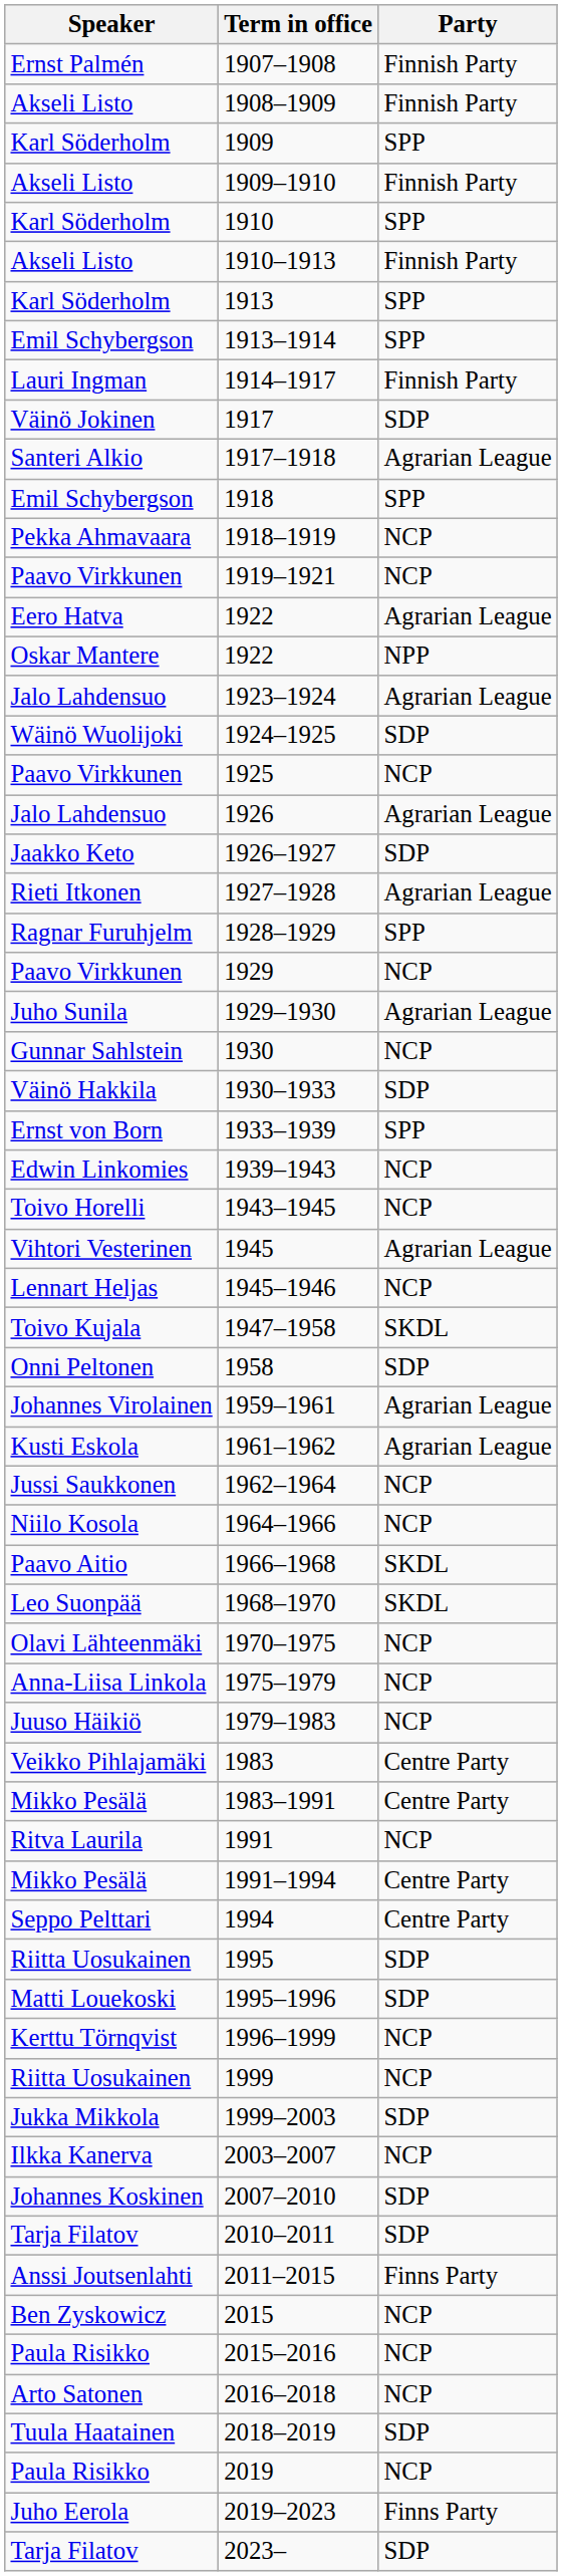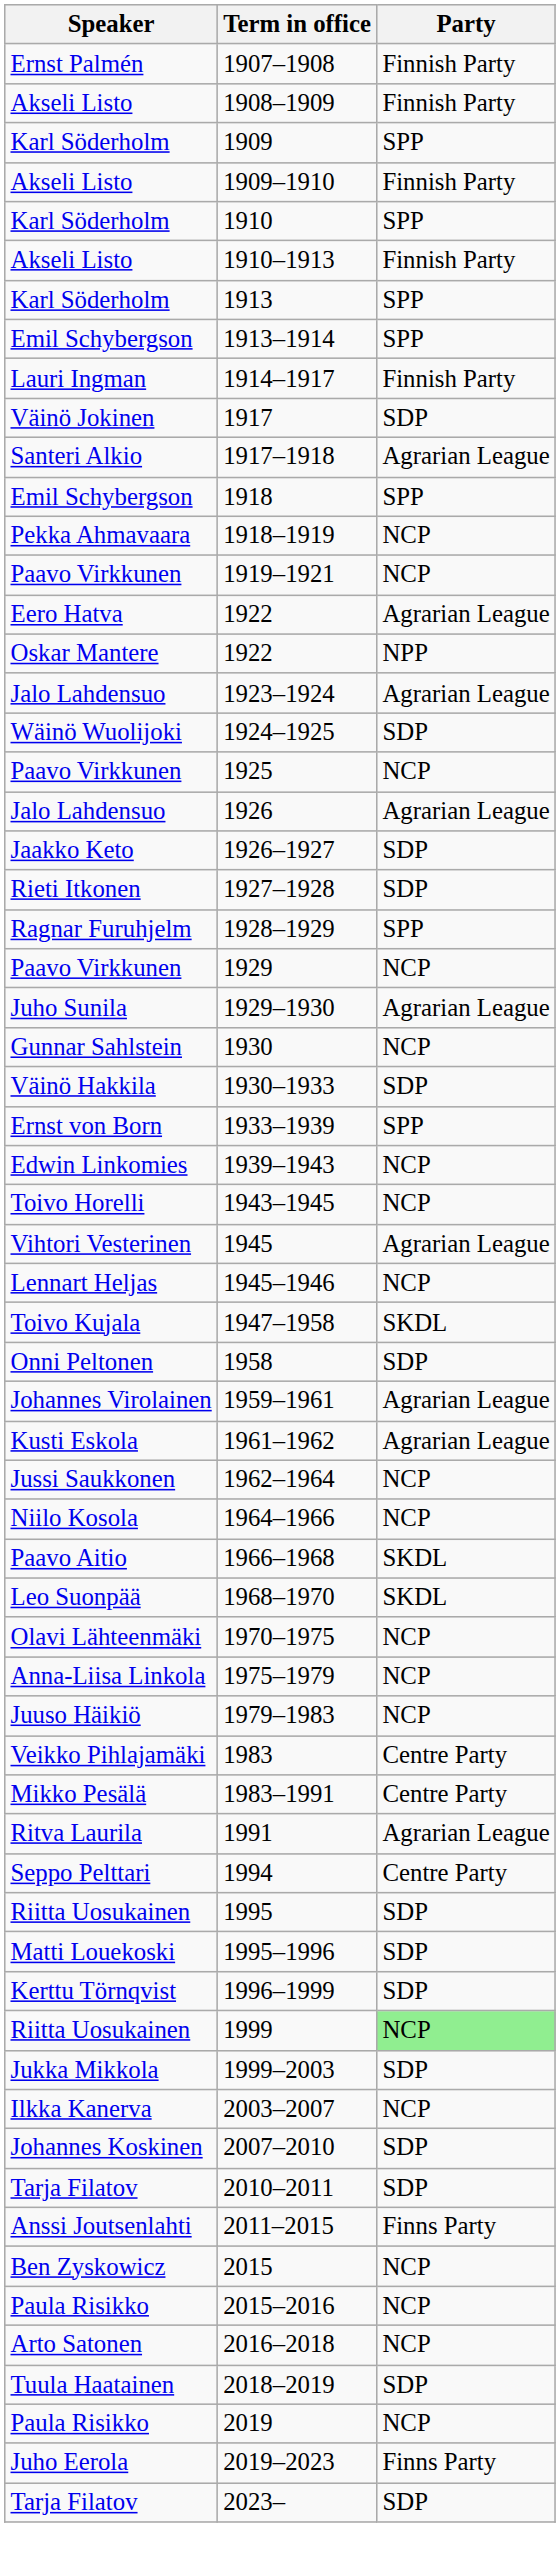1927–1928 | Party: Agrarian League -> SDP
1991 | Party: NCP -> Agrarian League
- row: Mikko Pesälä | 1991–1994 | Centre Party
1996–1999 | Party: NCP -> SDP
1999 | Party: no background -> lightgreen background
